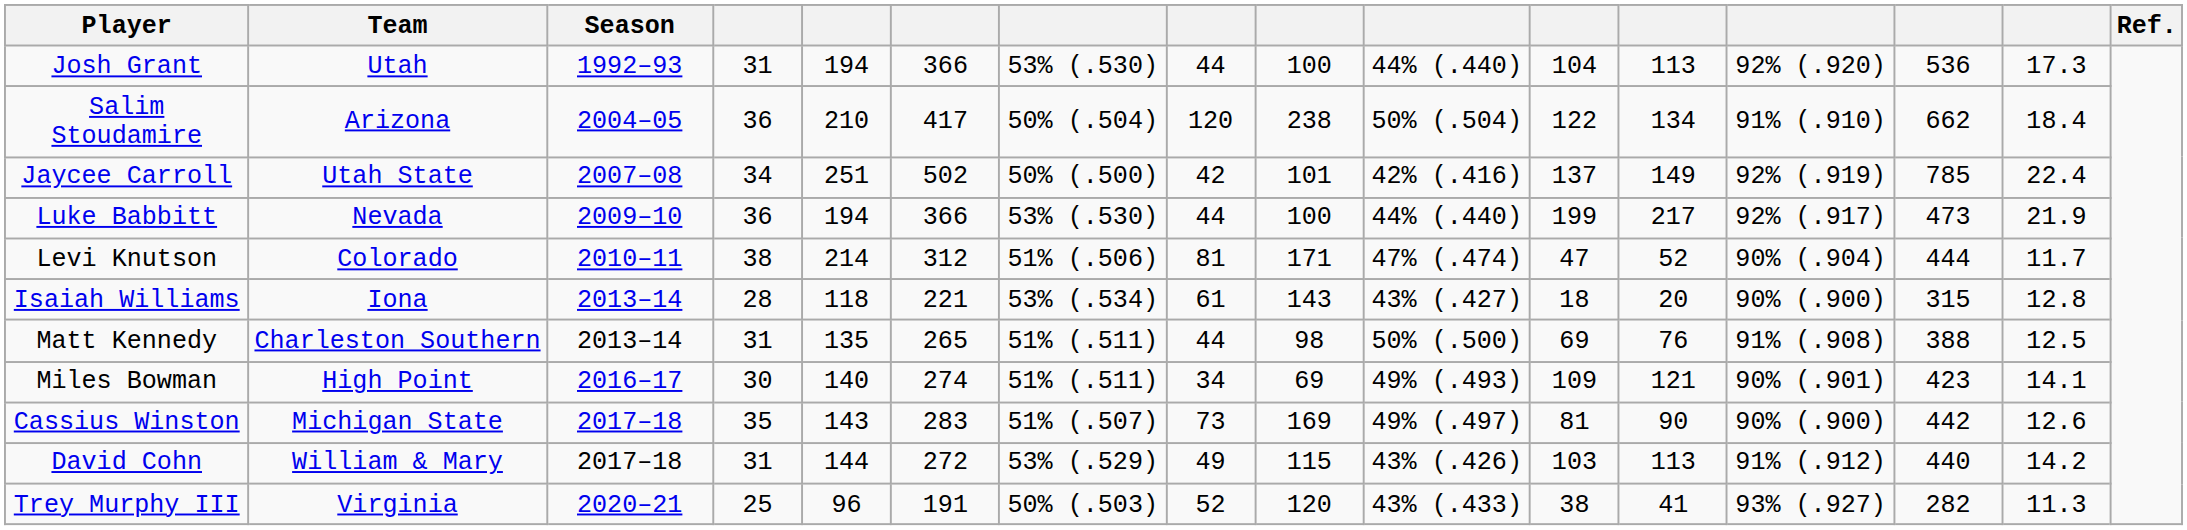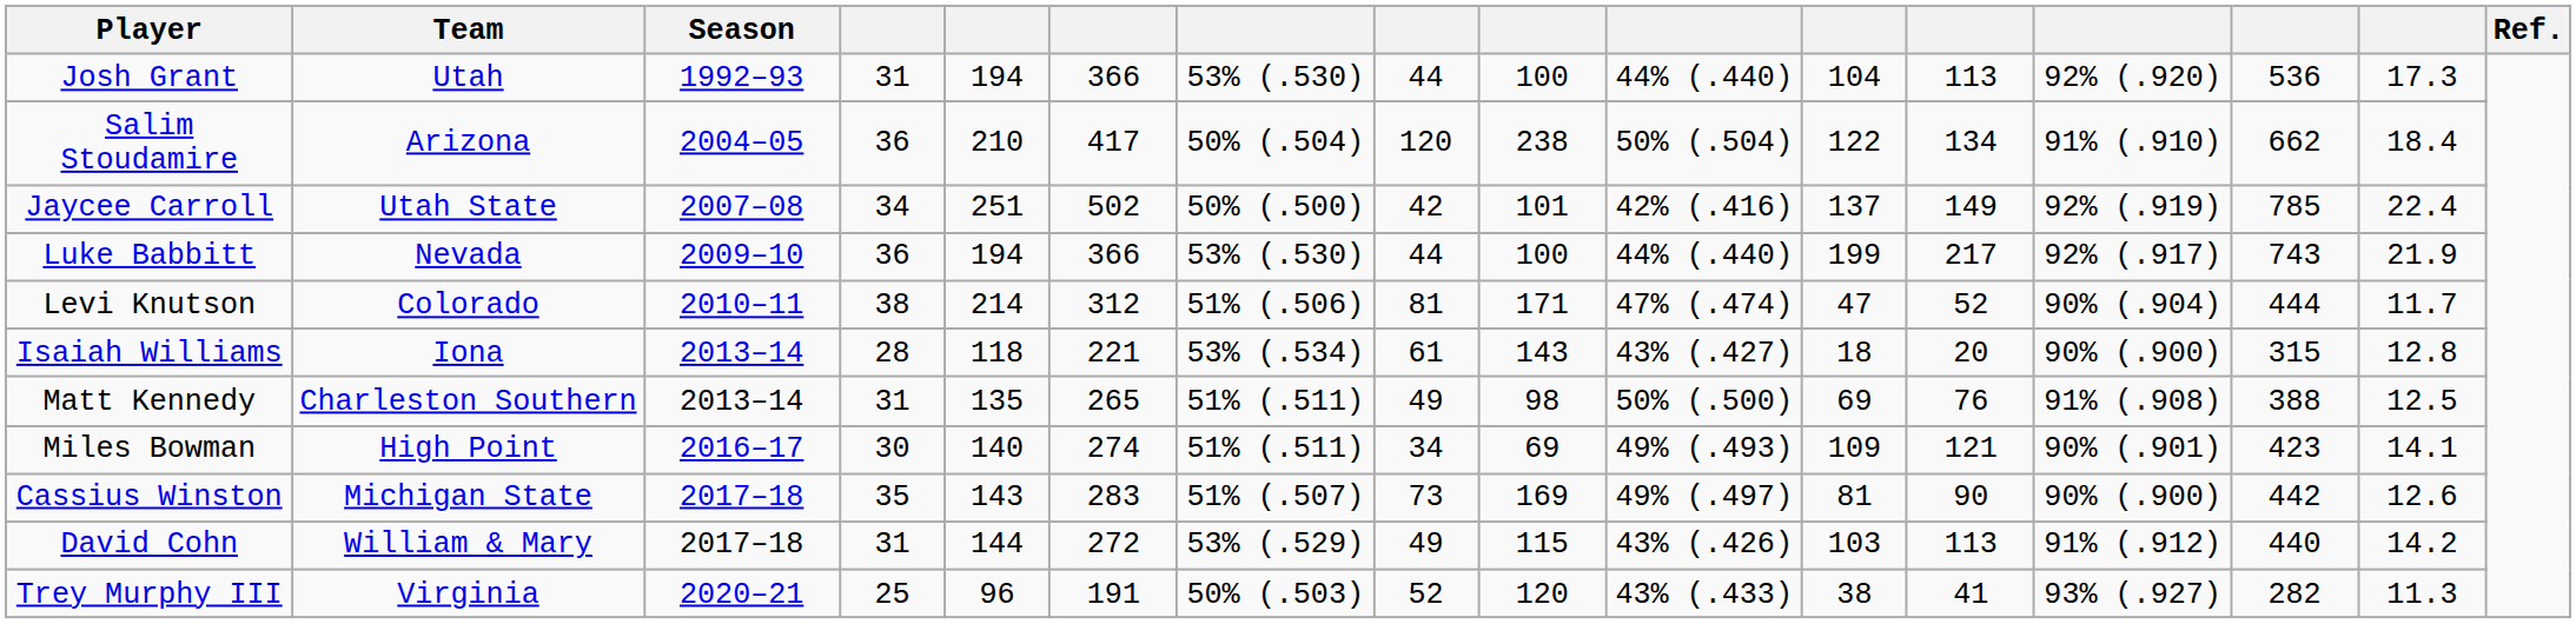Luke Babbitt | column 14: 473 -> 743
Matt Kennedy | column 8: 44 -> 49
